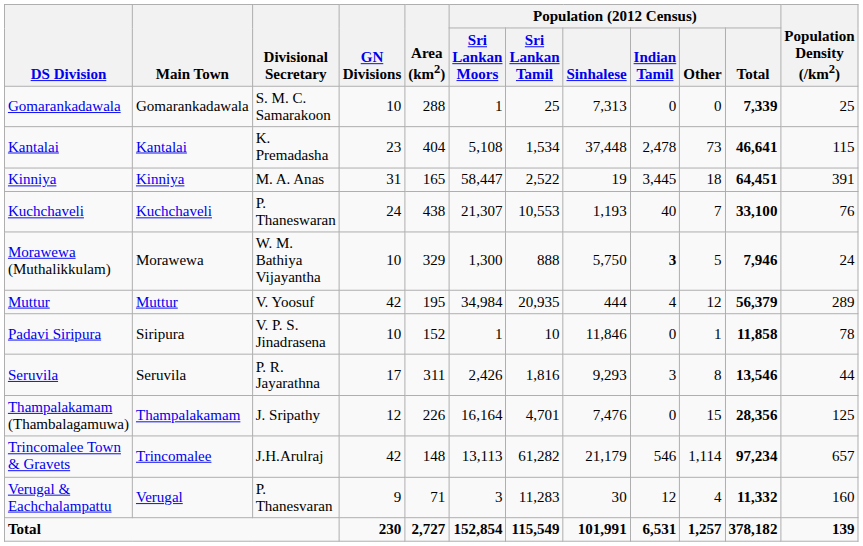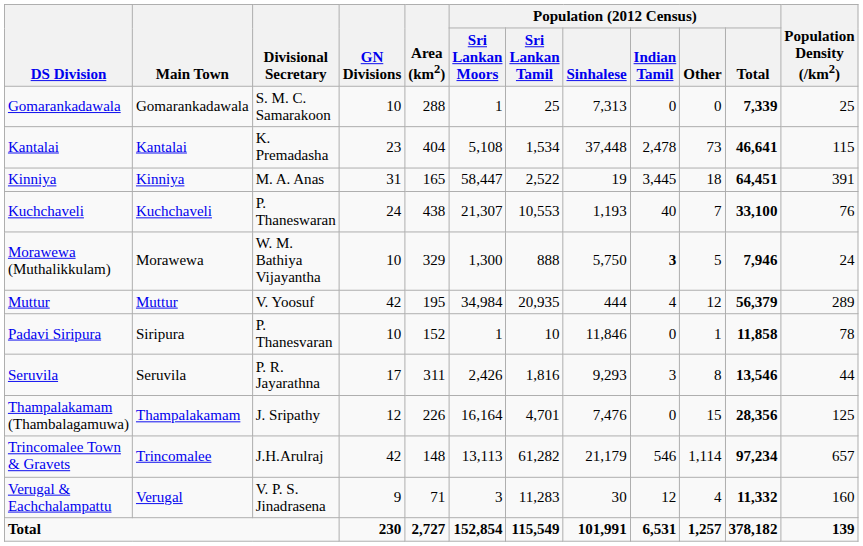Padavi Siripura | Divisional Secretary: V. P. S. Jinadrasena -> P. Thanesvaran
Verugal & Eachchalampattu | Divisional Secretary: P. Thanesvaran -> V. P. S. Jinadrasena
